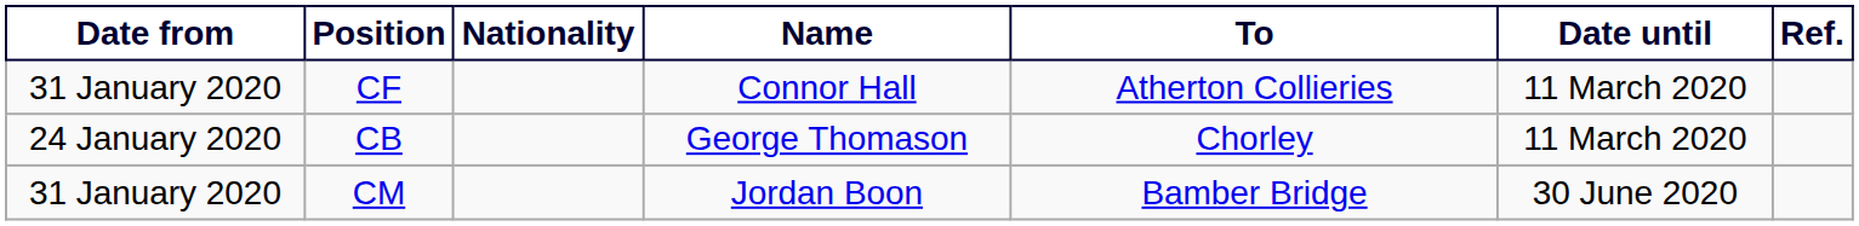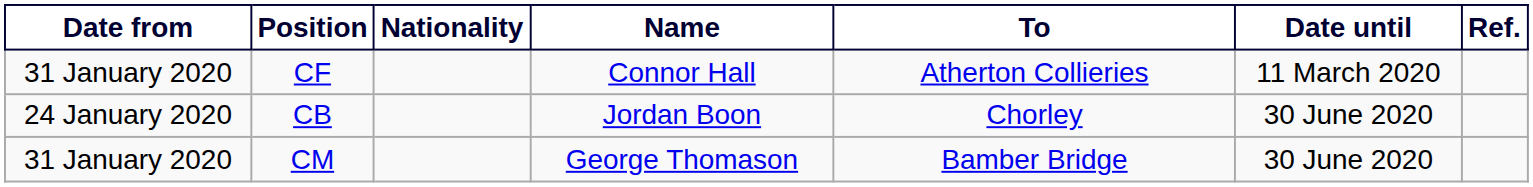CB | Name: George Thomason -> Jordan Boon
CB | Date until: 11 March 2020 -> 30 June 2020
CM | Name: Jordan Boon -> George Thomason
